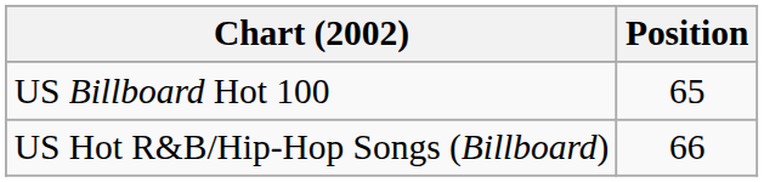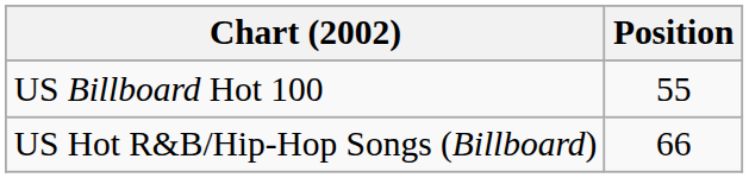US Billboard Hot 100 | Position: 65 -> 55
